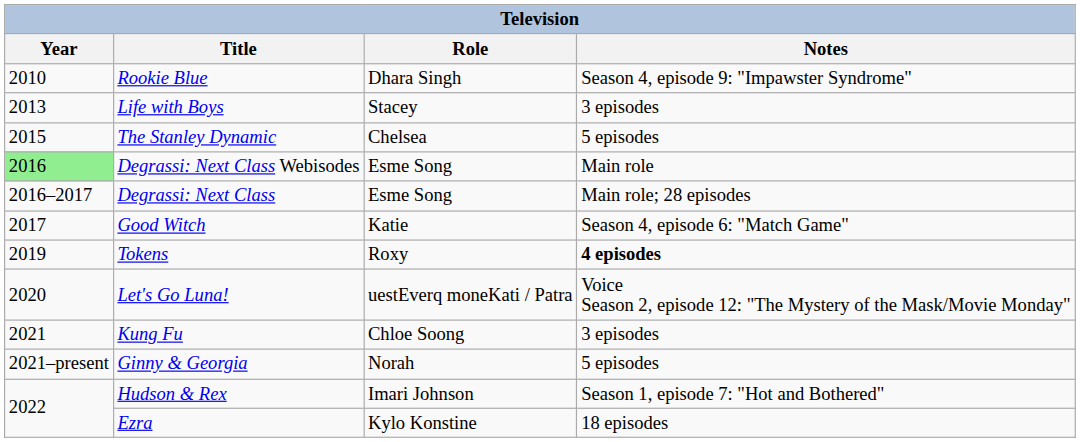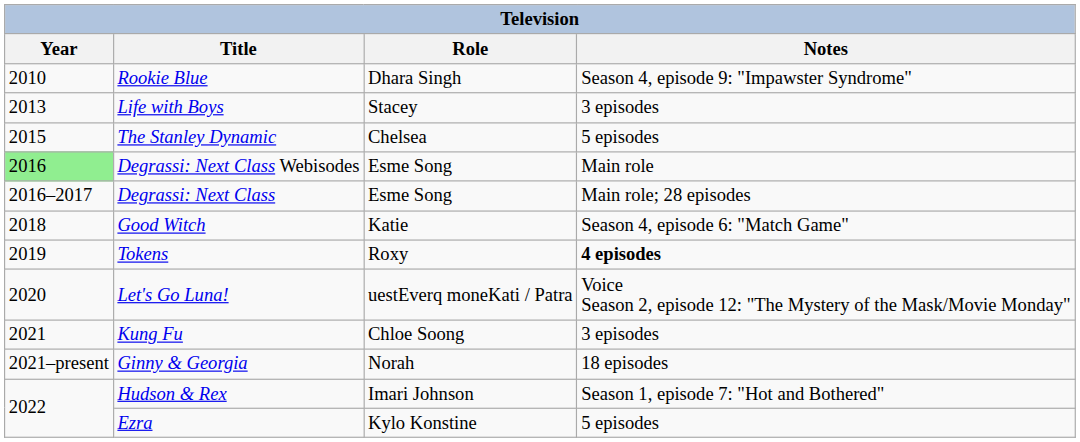Good Witch | Year: 2017 -> 2018
Ginny & Georgia | Notes: 5 episodes -> 18 episodes
Ezra | Notes: 18 episodes -> 5 episodes
